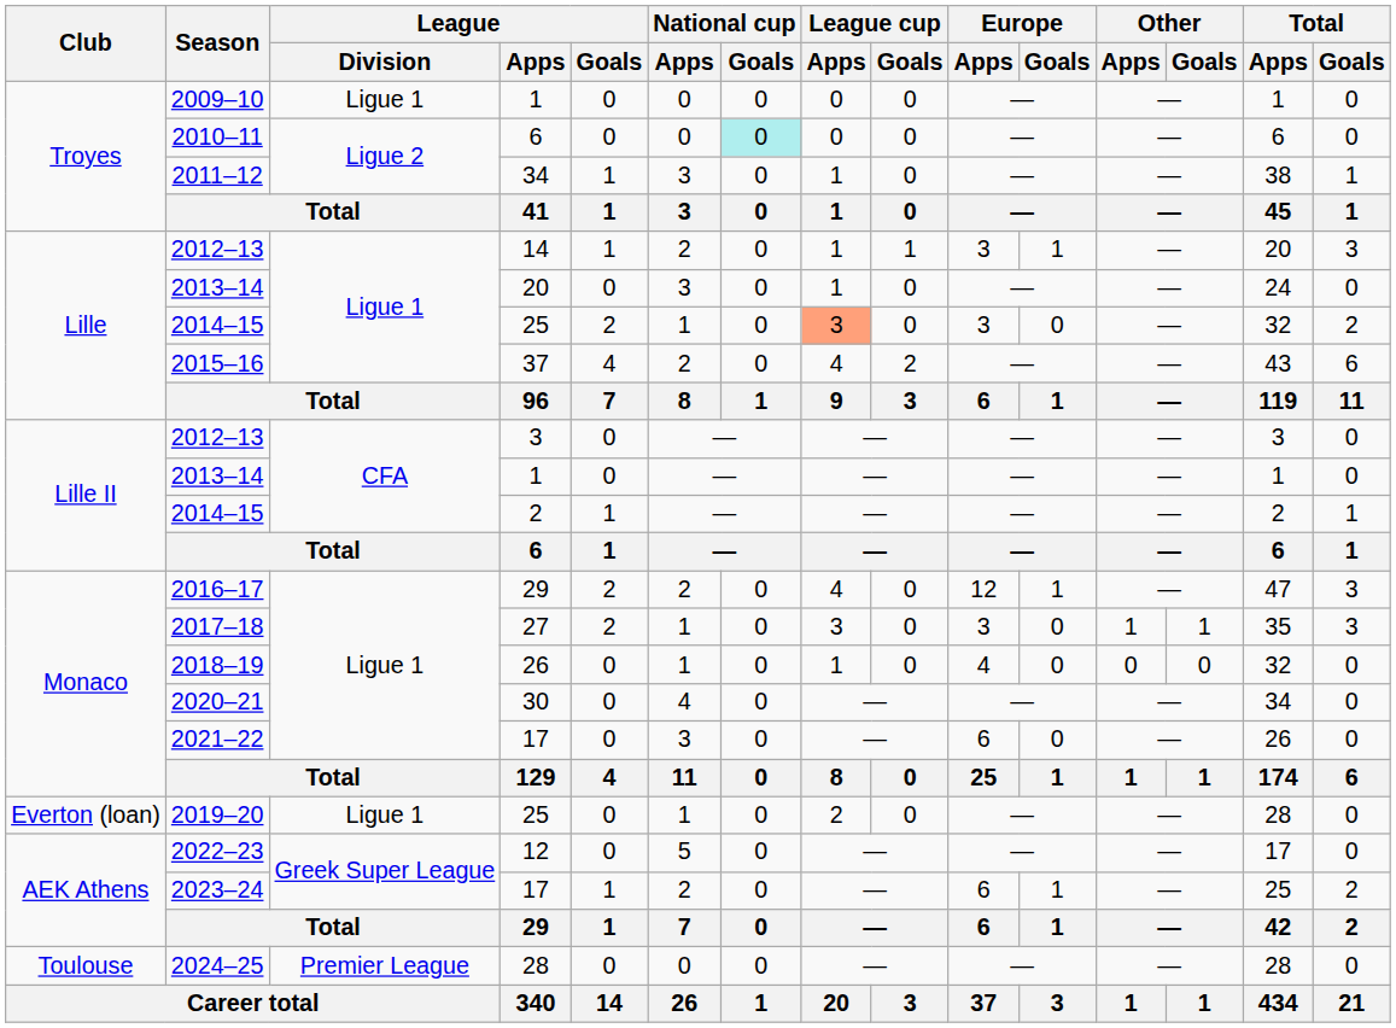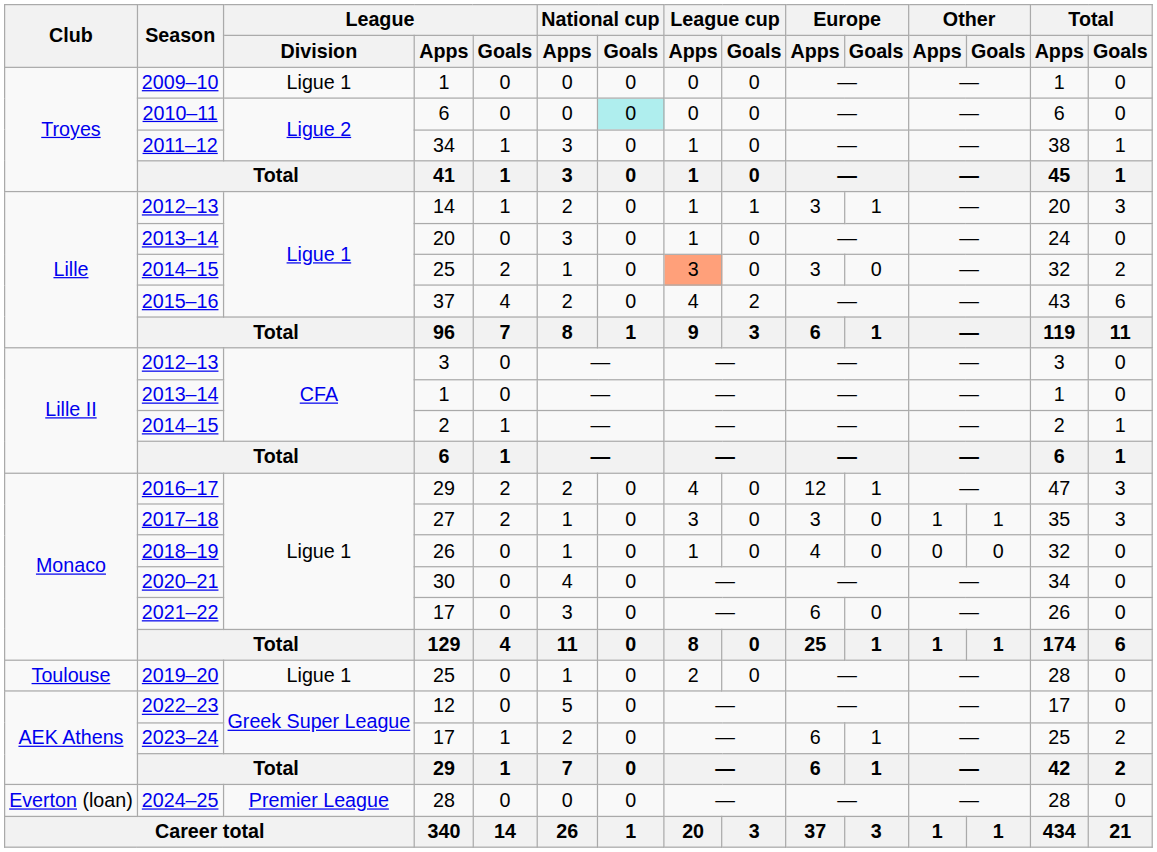2019–20 | Club: Everton (loan) -> Toulouse
2024–25 | Club: Toulouse -> Everton (loan)
